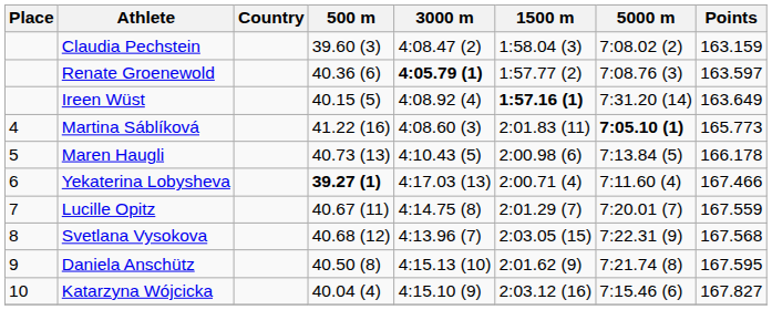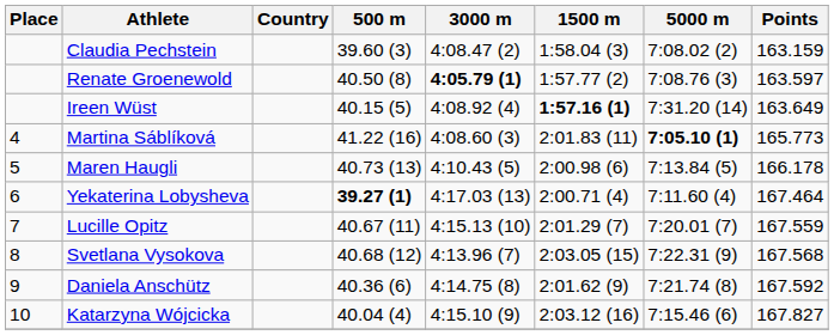Renate Groenewold | 500 m: 40.36 (6) -> 40.50 (8)
Yekaterina Lobysheva | Points: 167.466 -> 167.464
Lucille Opitz | 3000 m: 4:14.75 (8) -> 4:15.13 (10)
Daniela Anschütz | 500 m: 40.50 (8) -> 40.36 (6)
Daniela Anschütz | 3000 m: 4:15.13 (10) -> 4:14.75 (8)
Daniela Anschütz | Points: 167.595 -> 167.592
